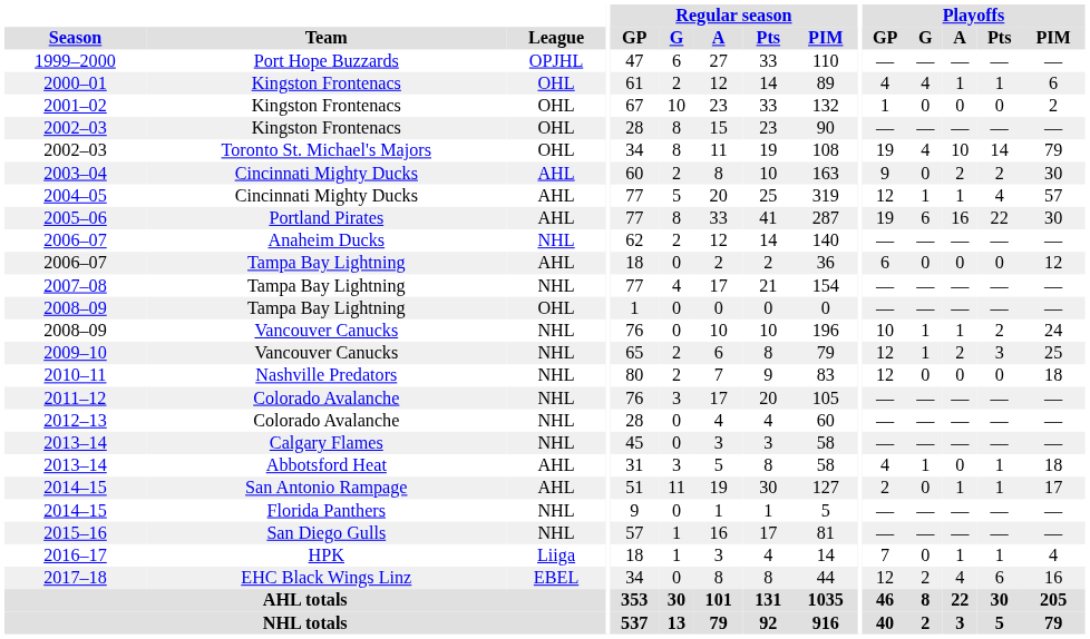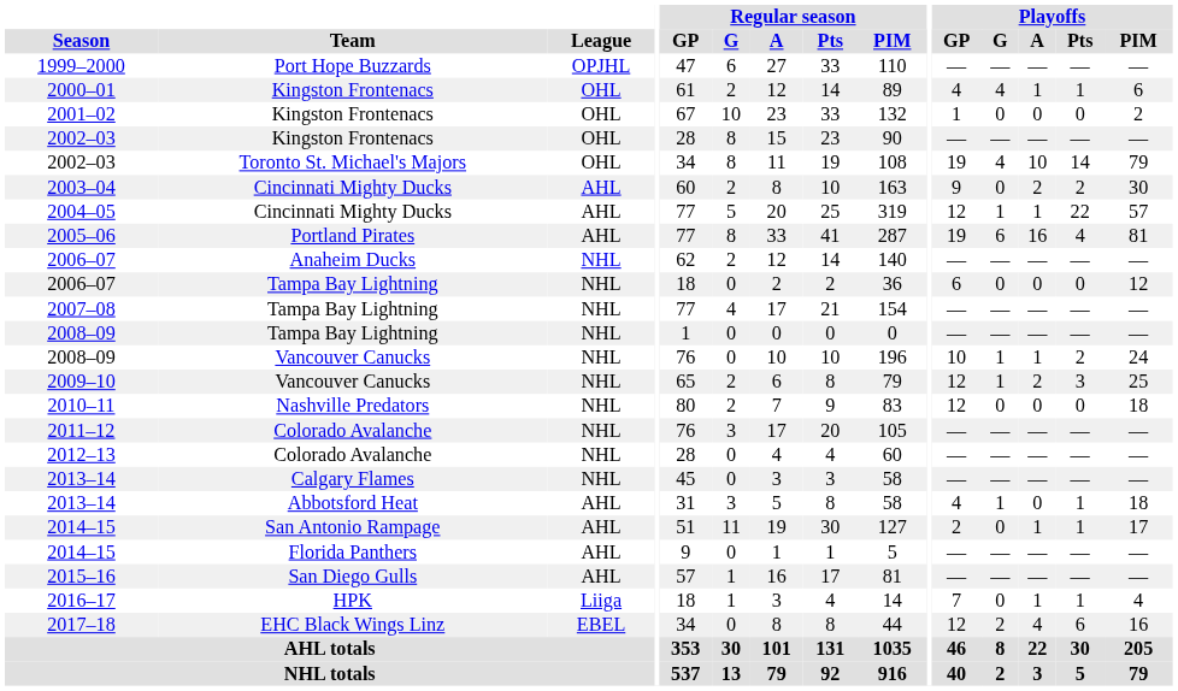2004–05 | Playoffs / Pts: 4 -> 22
2005–06 | Playoffs / Pts: 22 -> 4
2005–06 | Playoffs / PIM: 30 -> 81
2006–07 / Tampa Bay Lightning | League: AHL -> NHL
2008–09 / Tampa Bay Lightning | League: OHL -> NHL
2014–15 / Florida Panthers | League: NHL -> AHL
2015–16 | League: NHL -> AHL
